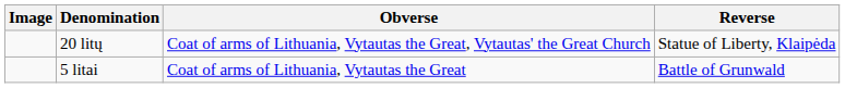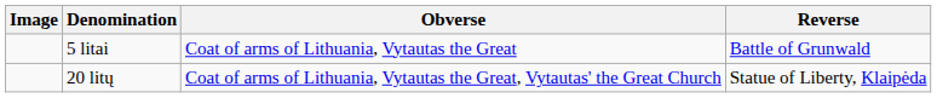rows swapped: 5 litai <-> 20 litų
